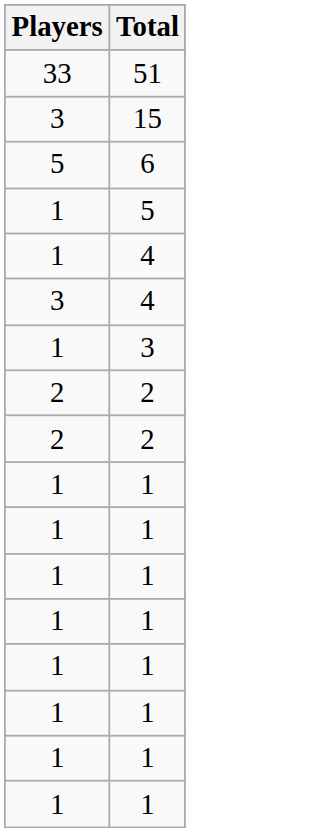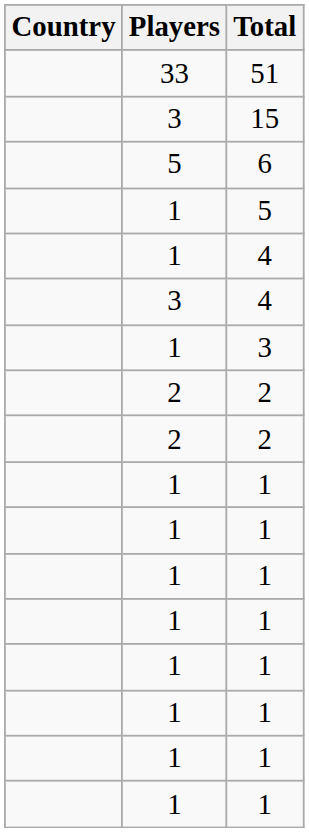+ column: Country
